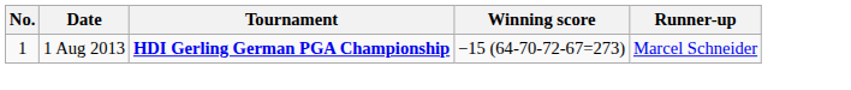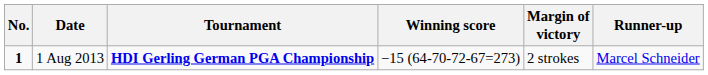+ column: Margin of victory | 2 strokes
1 Aug 2013 | No.: normal -> bold
